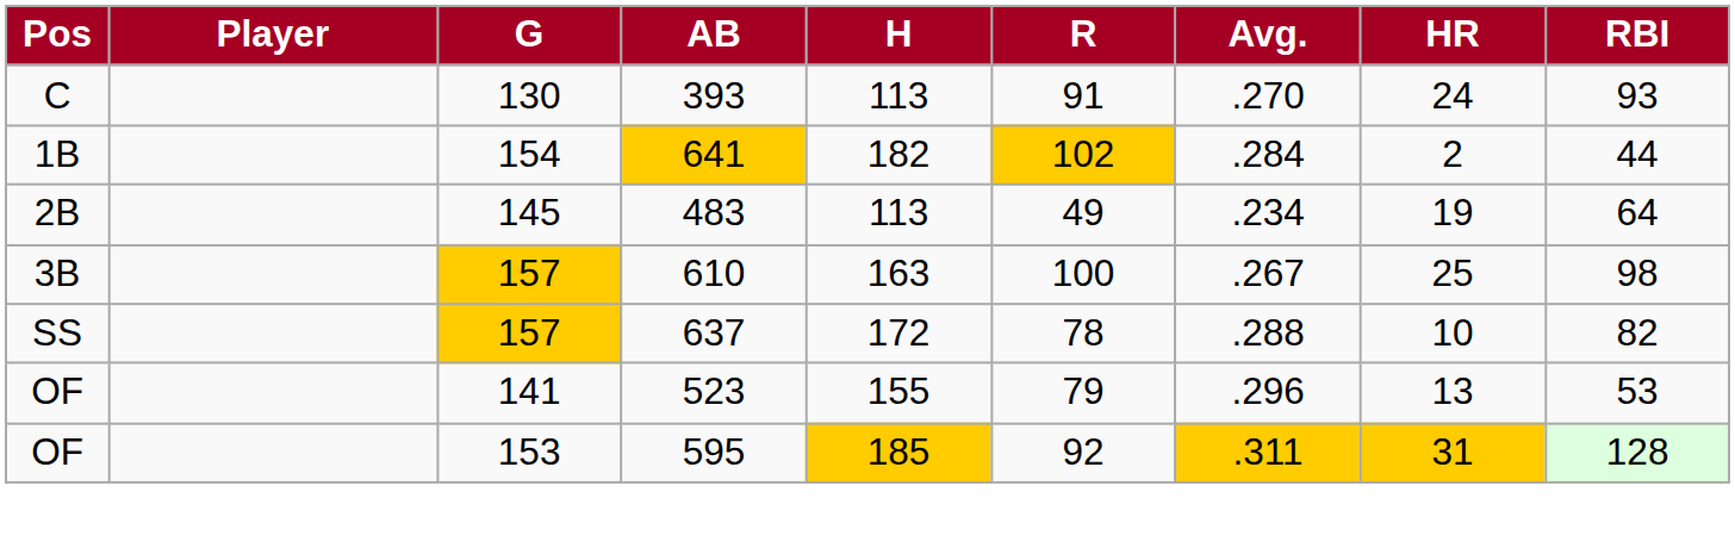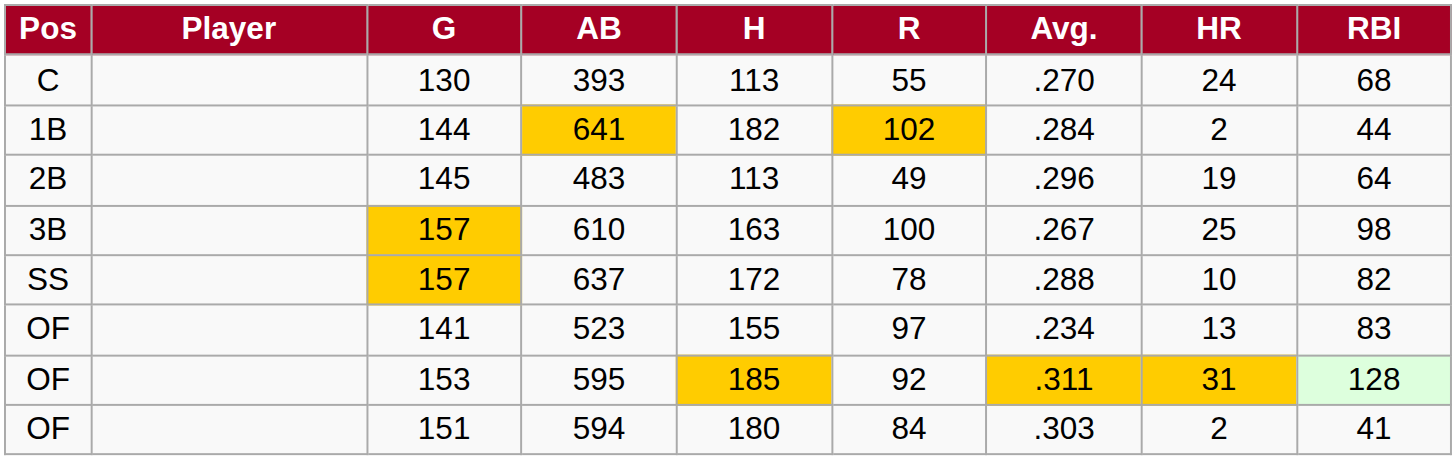393 | R: 91 -> 55
393 | RBI: 93 -> 68
641 | G: 154 -> 144
483 | Avg.: .234 -> .296
523 | R: 79 -> 97
523 | Avg.: .296 -> .234
523 | RBI: 53 -> 83
+ row: OF | 151 | 594 | 180 | 84 | .303 | 2 | 41
